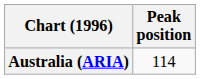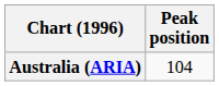Australia (ARIA) | Peak position: 114 -> 104
